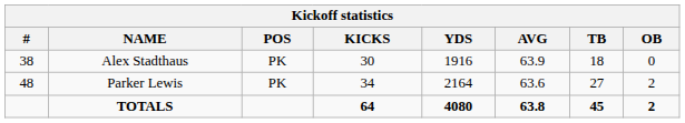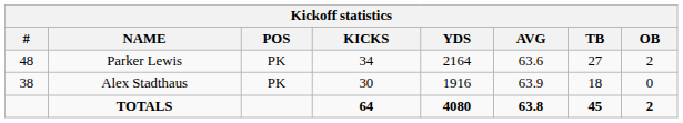rows swapped: Alex Stadthaus <-> Parker Lewis
